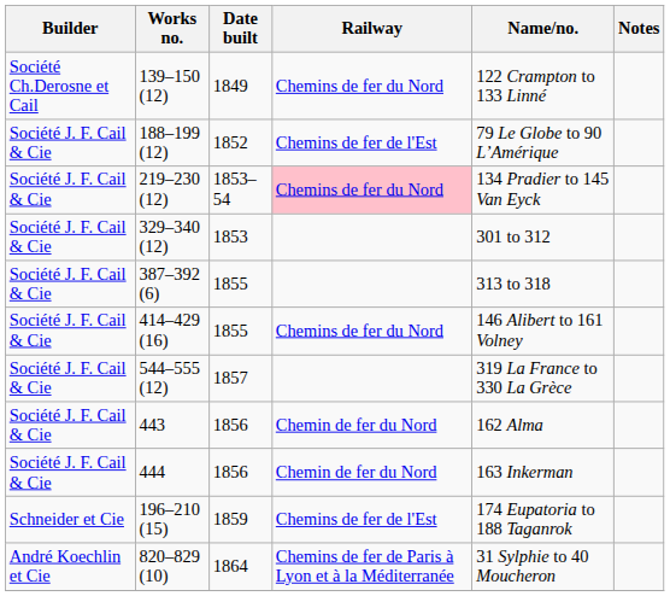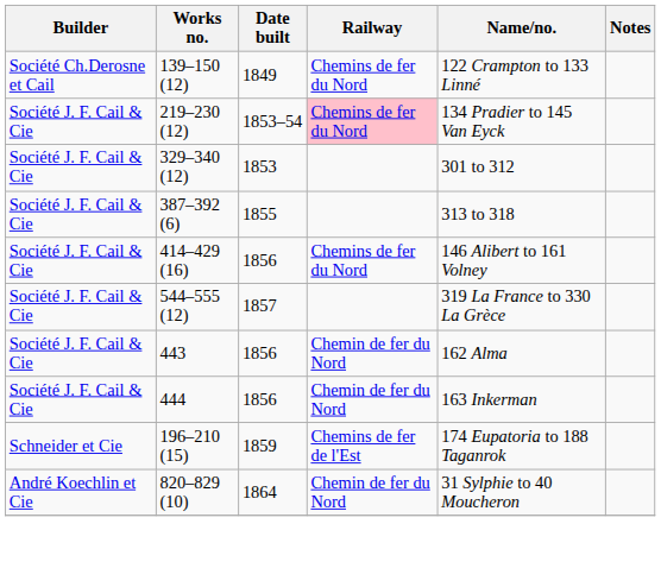- row: Société J. F. Cail & Cie | 188–199 (12) | 1852 | Chemins de fer de l'Est | 79 Le Globe to 90 L’Amérique
414–429 (16) | Date built: 1855 -> 1856
820–829 (10) | Railway: Chemins de fer de Paris à Lyon et à la Méditerranée -> Chemin de fer du Nord
